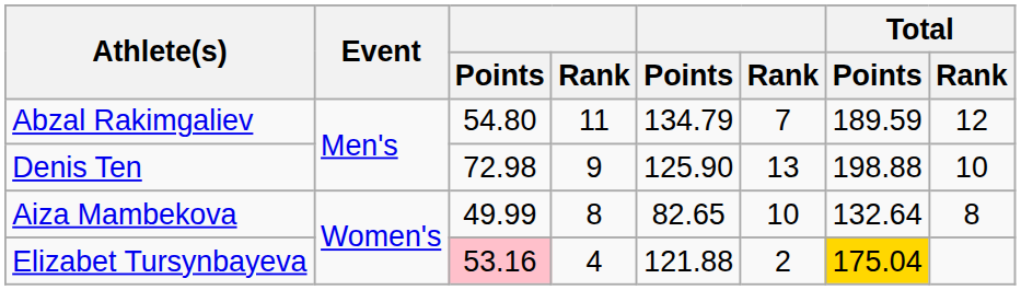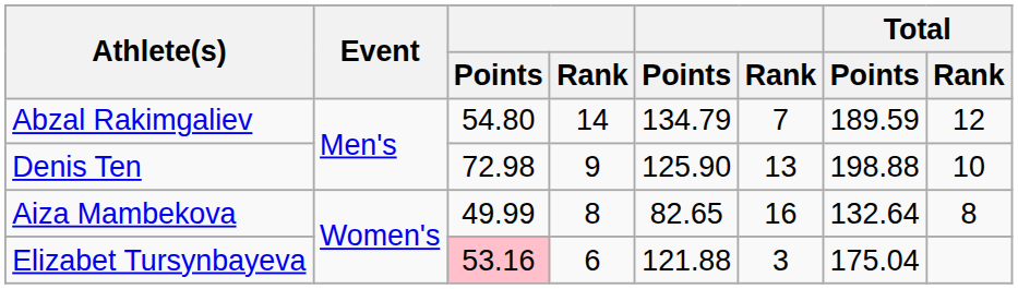Abzal Rakimgaliev | column 4: 11 -> 14
Aiza Mambekova | column 6: 10 -> 16
Elizabet Tursynbayeva | column 4: 4 -> 6
Elizabet Tursynbayeva | column 6: 2 -> 3
Elizabet Tursynbayeva | Total / Points: gold background -> no background
